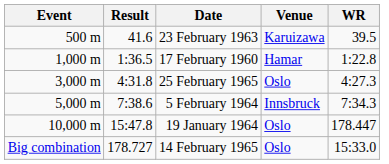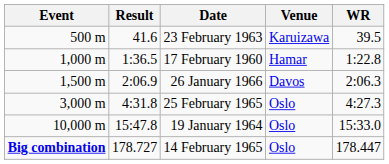+ row: 1,500 m | 2:06.9 | 26 January 1966 | Davos | 2:06.3
- row: 5,000 m | 7:38.6 | 5 February 1964 | Innsbruck | 7:34.3
19 January 1964 | WR: 178.447 -> 15:33.0
14 February 1965 | Event: normal -> bold
14 February 1965 | WR: 15:33.0 -> 178.447
